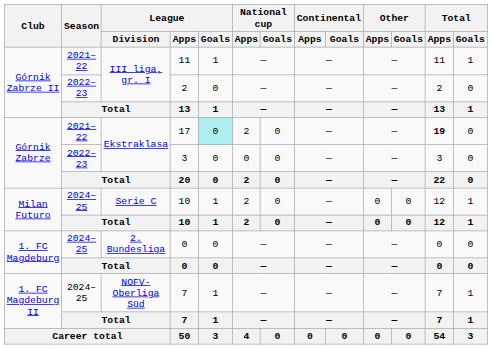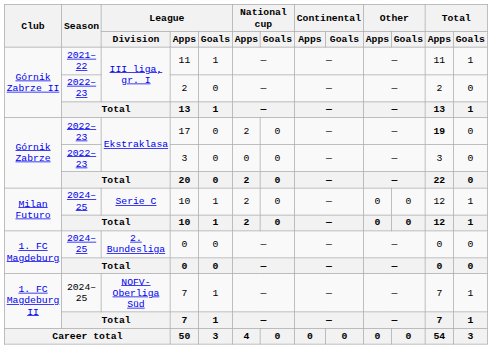17 | Season: 2021–22 -> 2022–23
17 | League / Goals: paleturquoise background -> no background
